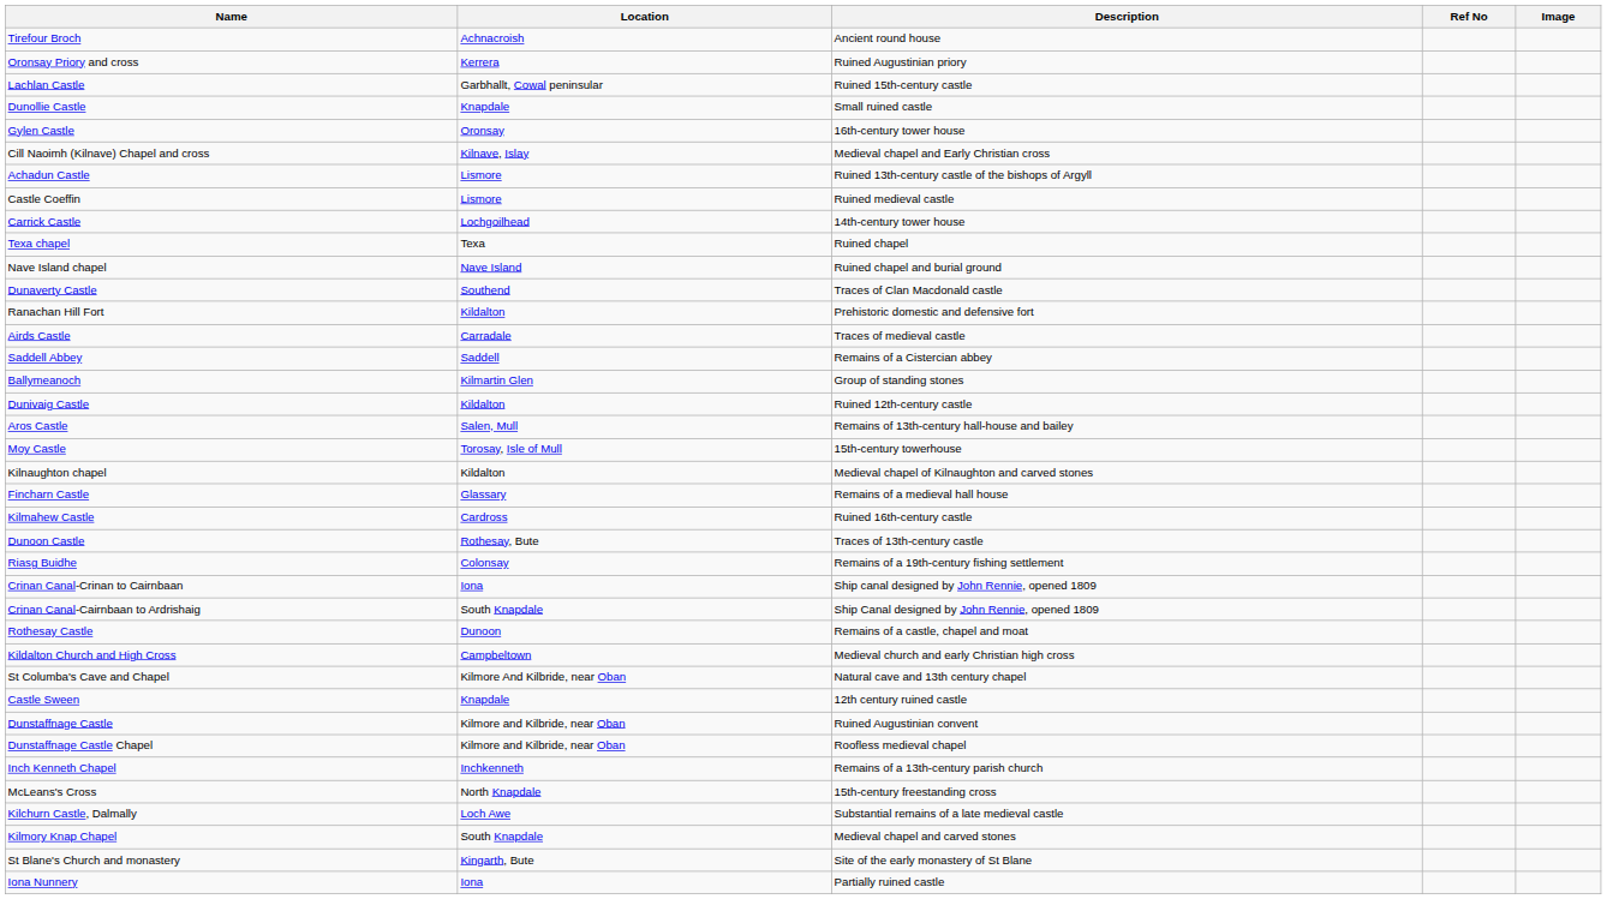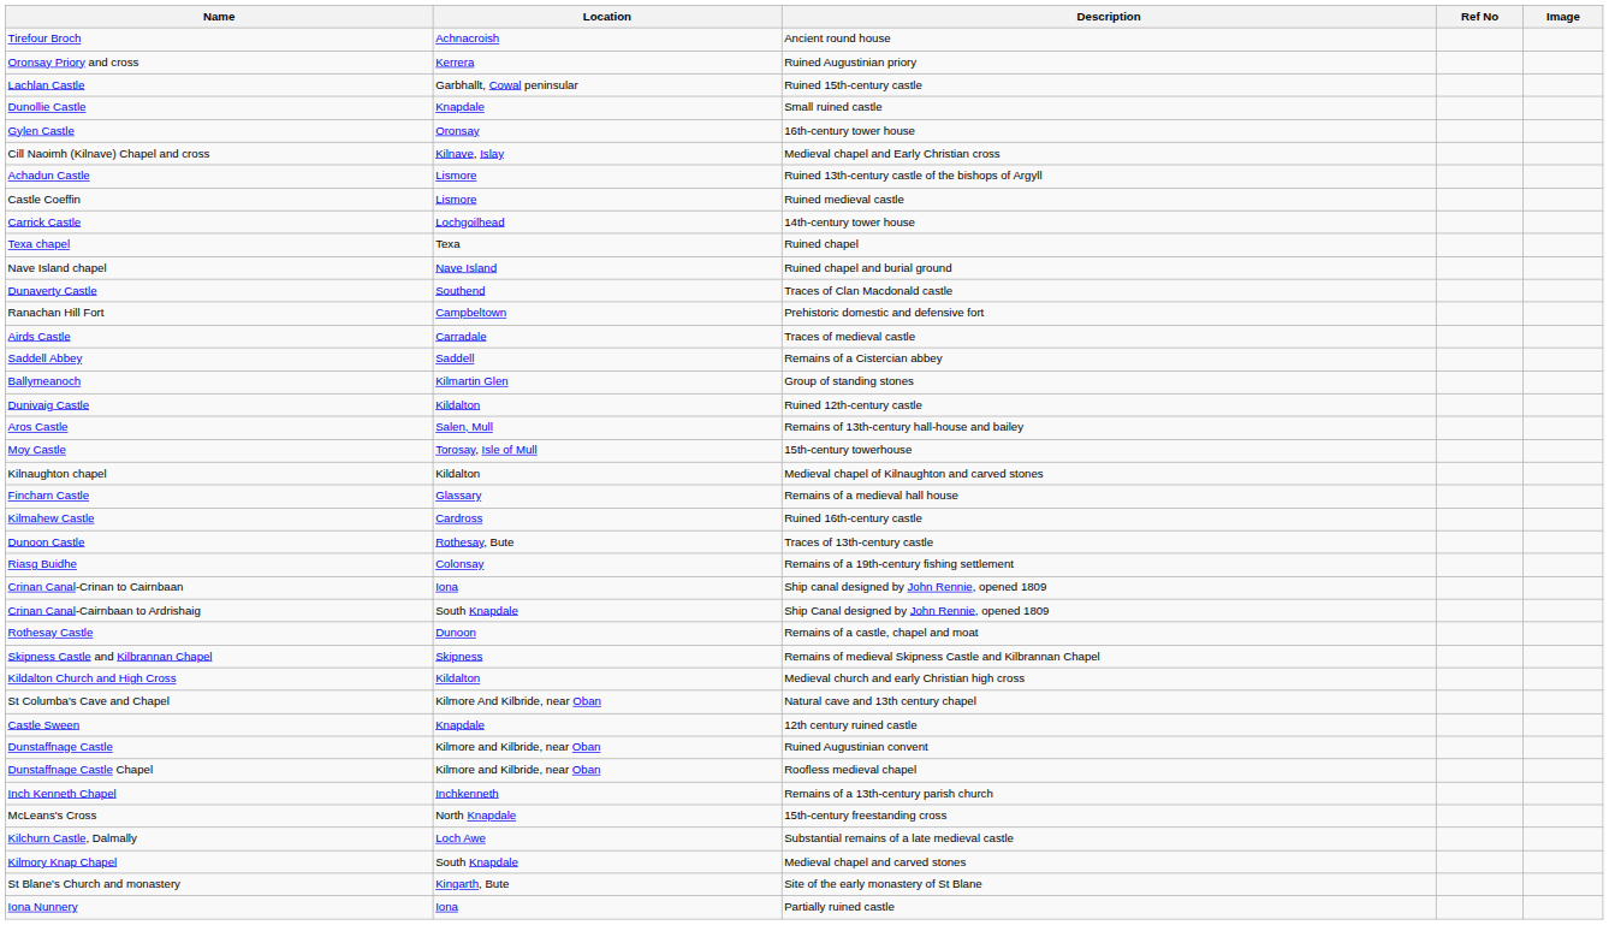Ranachan Hill Fort | Location: Kildalton -> Campbeltown
+ row: Skipness Castle and Kilbrannan Chapel | Skipness | Remains of medieval Skipness Castle and Kilbrannan Chapel
Kildalton Church and High Cross | Location: Campbeltown -> Kildalton
